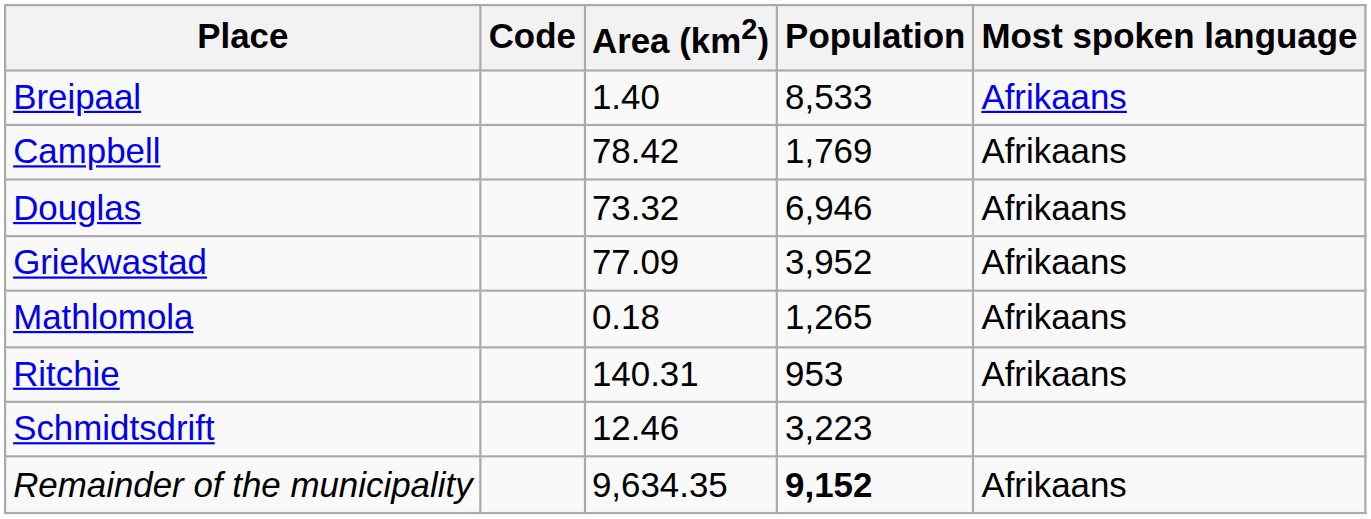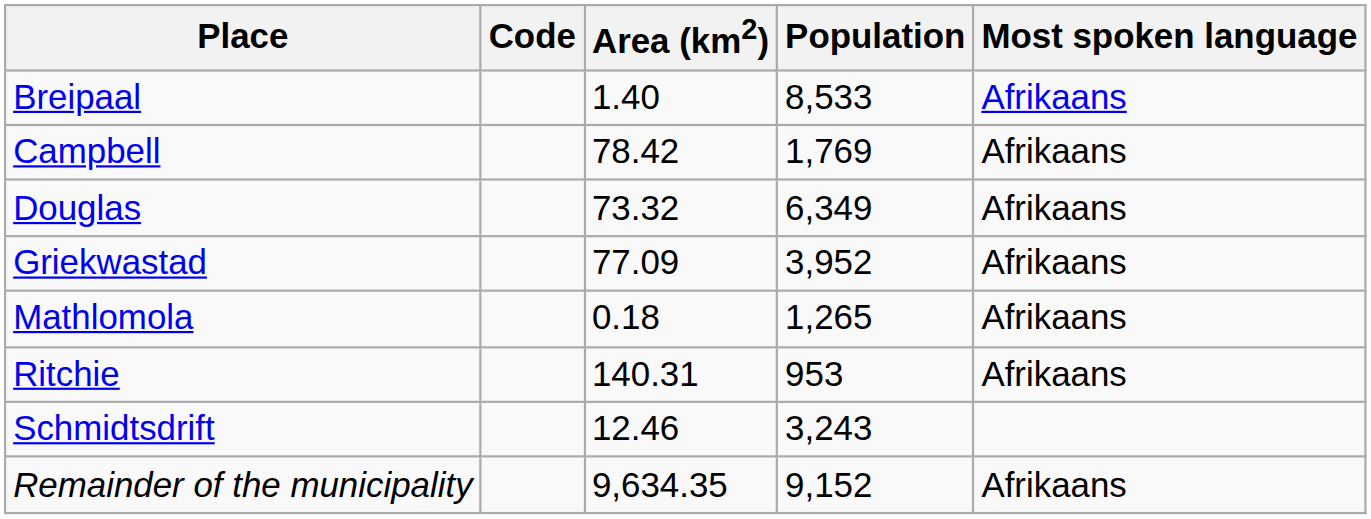Douglas | Population: 6,946 -> 6,349
Schmidtsdrift | Population: 3,223 -> 3,243
Remainder of the municipality | Population: bold -> normal
